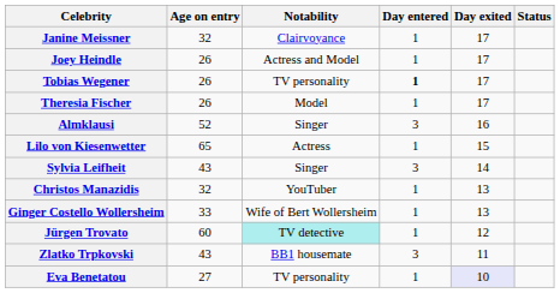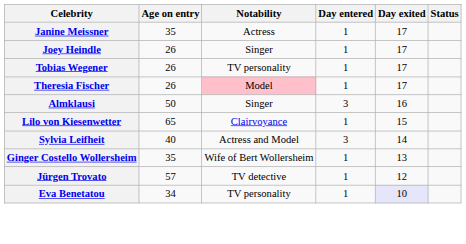Janine Meissner | Age on entry: 32 -> 35
Janine Meissner | Notability: Clairvoyance -> Actress
Joey Heindle | Notability: Actress and Model -> Singer
Tobias Wegener | Day entered: bold -> normal
Theresia Fischer | Notability: no background -> pink background
Almklausi | Age on entry: 52 -> 50
Lilo von Kiesenwetter | Notability: Actress -> Clairvoyance
Sylvia Leifheit | Age on entry: 43 -> 40
Sylvia Leifheit | Notability: Singer -> Actress and Model
- row: Christos Manazidis | 32 | YouTuber | 1 | 13
Ginger Costello Wollersheim | Age on entry: 33 -> 35
Jürgen Trovato | Age on entry: 60 -> 57
Jürgen Trovato | Notability: paleturquoise background -> no background
- row: Zlatko Trpkovski | 43 | BB1 housemate | 3 | 11
Eva Benetatou | Age on entry: 27 -> 34
